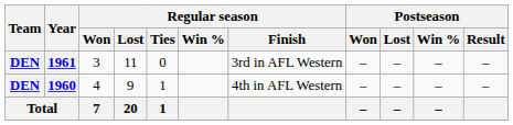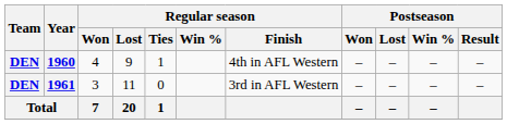rows swapped: 1960 <-> 1961
